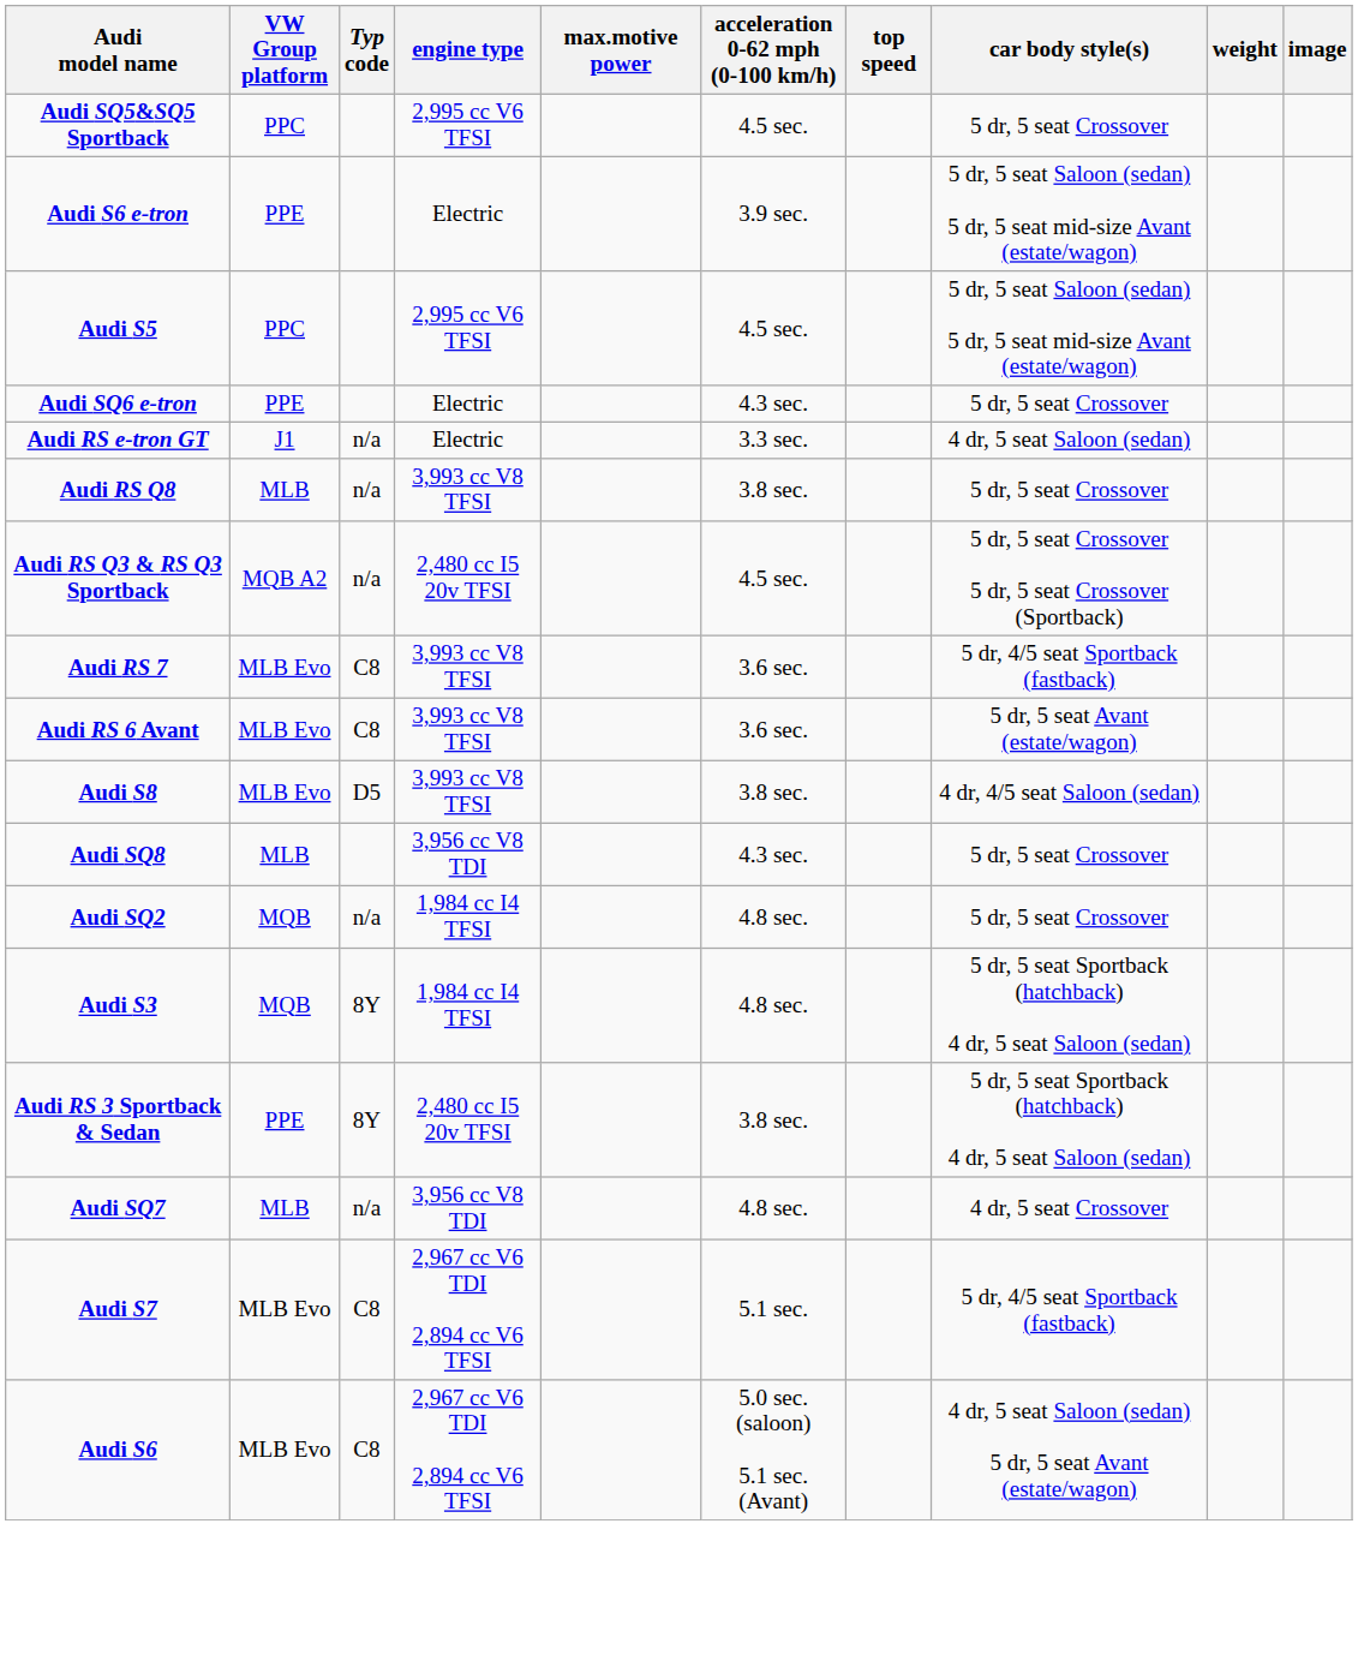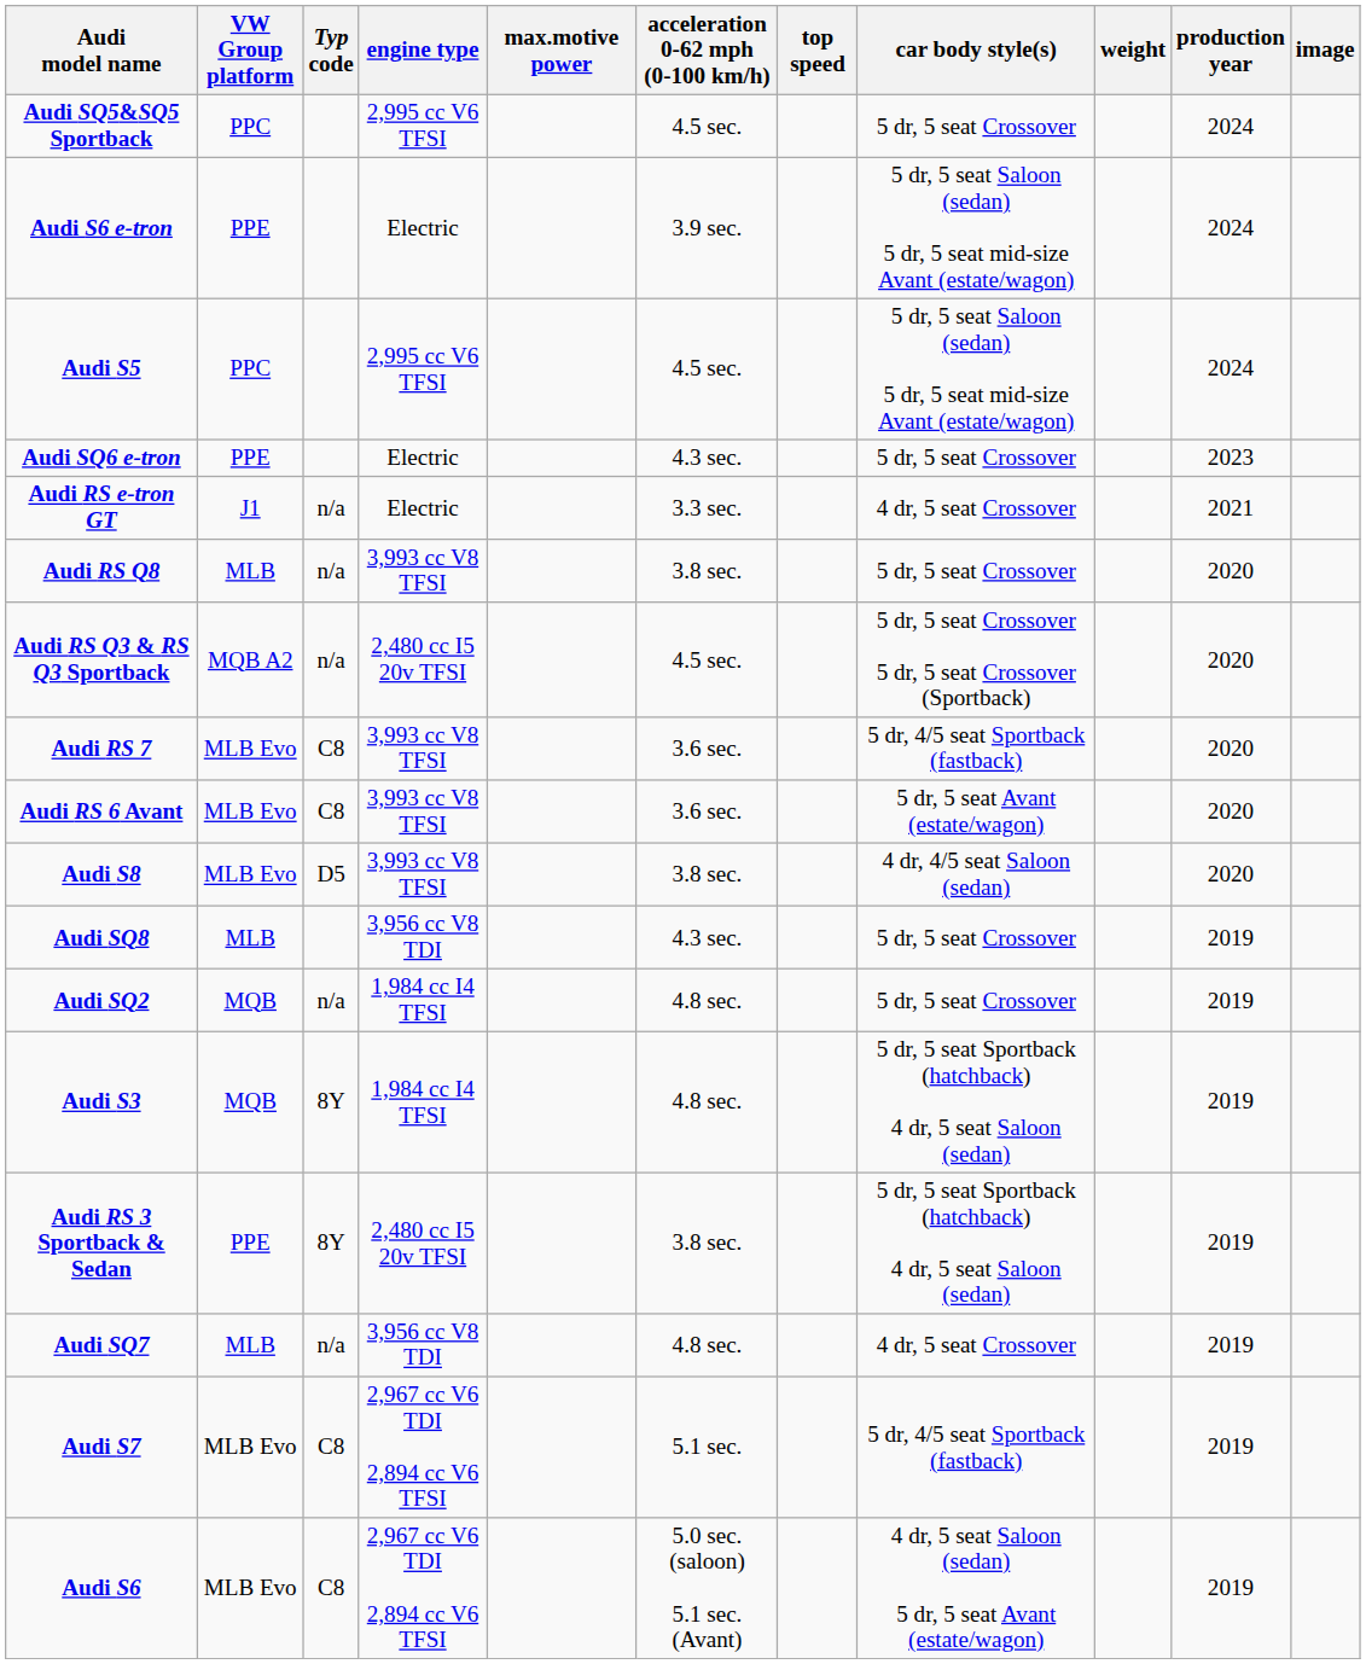+ column: production year | 2024 | 2024 | 2024 | 2023 | 2021 | 2020 | 2020 | 2020 | 2020 | 2020 | 2019 | 2019 | 2019 | 2019 | 2019 | 2019 | 2019
Audi RS e-tron GT | car body style(s): 4 dr, 5 seat Saloon (sedan) -> 4 dr, 5 seat Crossover
